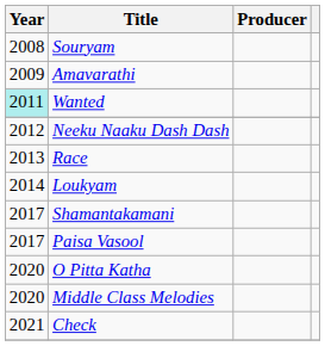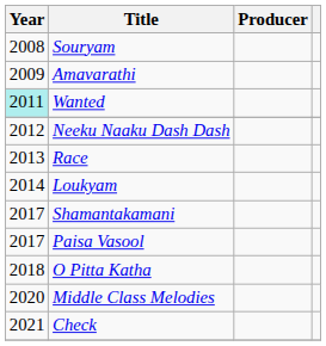O Pitta Katha | Year: 2020 -> 2018
